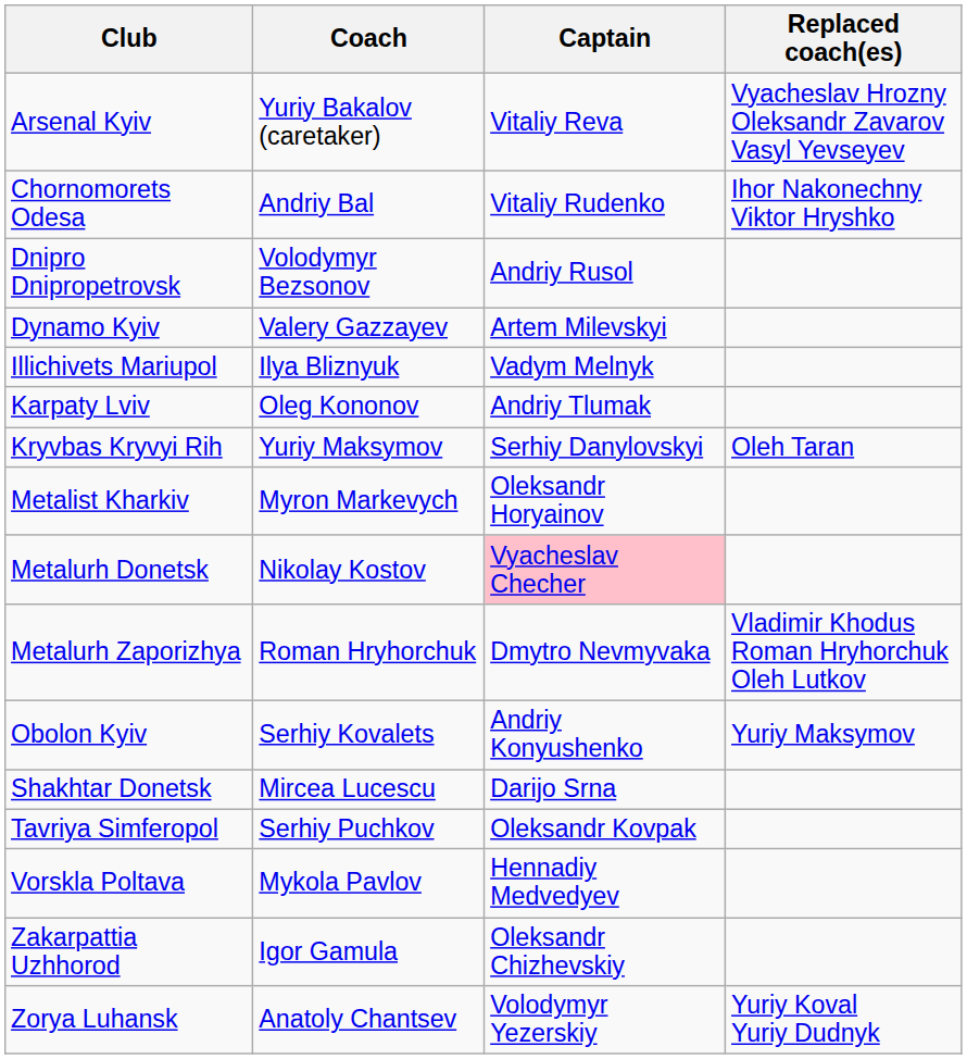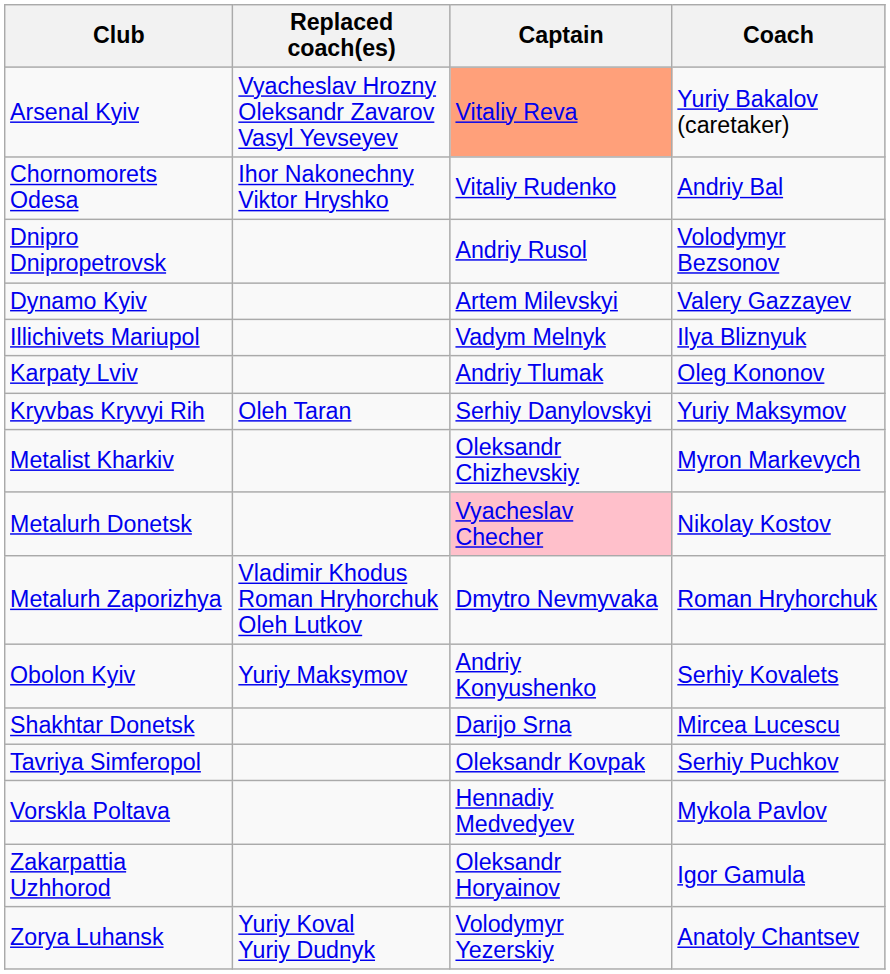columns swapped: Coach <-> Replaced coach(es)
Arsenal Kyiv | Captain: no background -> lightsalmon background
Metalist Kharkiv | Captain: Oleksandr Horyainov -> Oleksandr Chizhevskiy
Zakarpattia Uzhhorod | Captain: Oleksandr Chizhevskiy -> Oleksandr Horyainov
